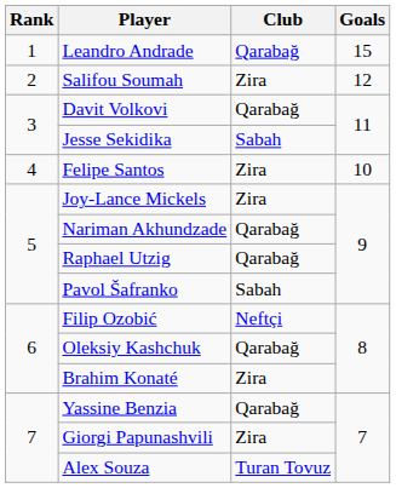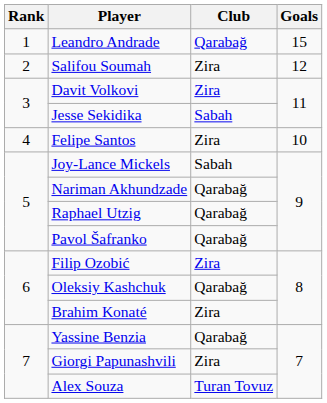Davit Volkovi | Club: Qarabağ -> Zira
Joy-Lance Mickels | Club: Zira -> Sabah
Pavol Šafranko | Club: Sabah -> Qarabağ
Filip Ozobić | Club: Neftçi -> Zira
